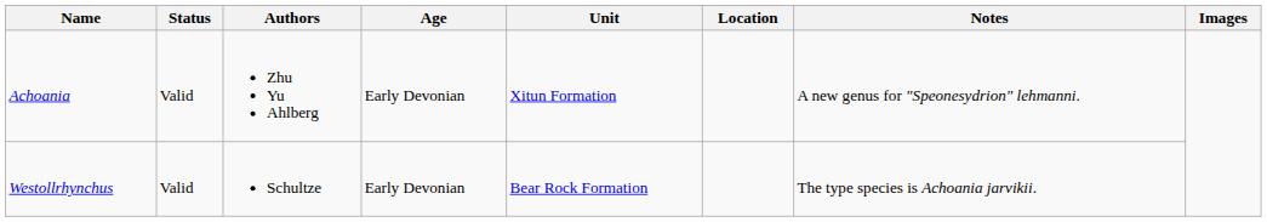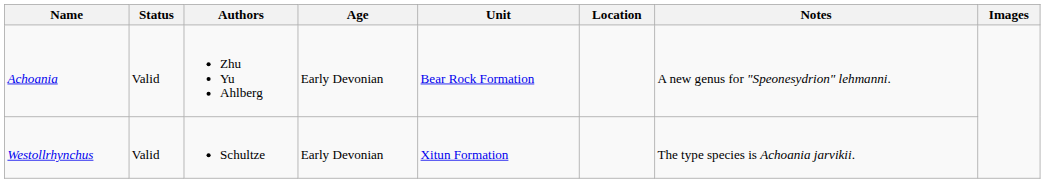Achoania | Unit: Xitun Formation -> Bear Rock Formation
Westollrhynchus | Unit: Bear Rock Formation -> Xitun Formation
